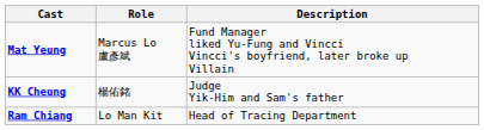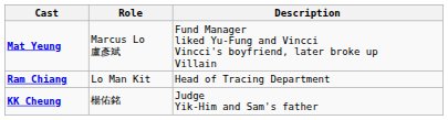rows swapped: Ram Chiang <-> KK Cheung
